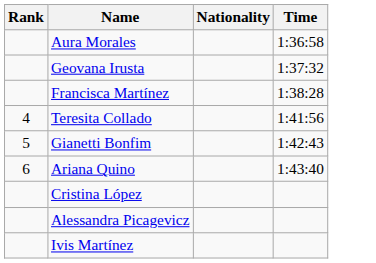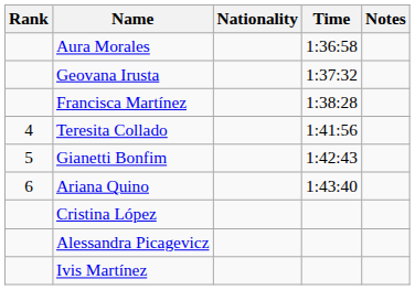+ column: Notes
